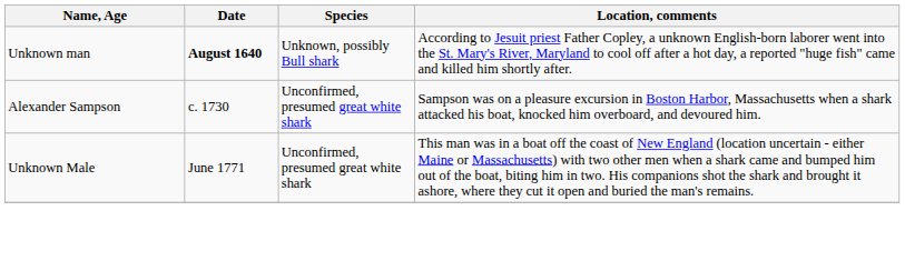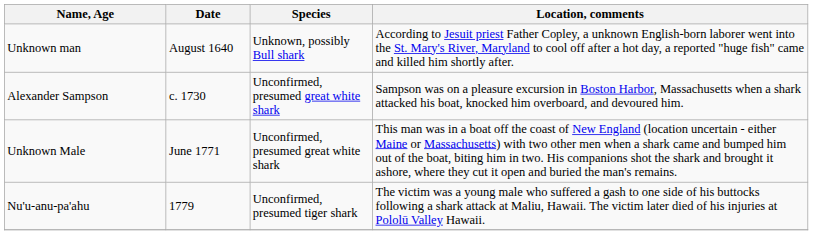Unknown man | Date: bold -> normal
+ row: Nu'u-anu-pa'ahu | 1779 | Unconfirmed, presumed tiger shark | The victim was a young male who suffered a gash to one side of his buttocks following a shark attack at Maliu, Hawaii. The victim later died of his injuries at Pololū Valley Hawaii.
